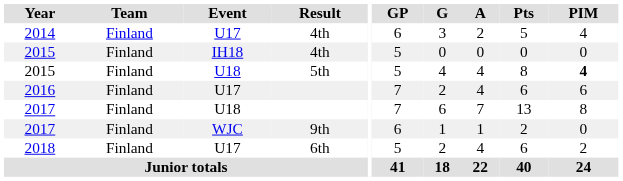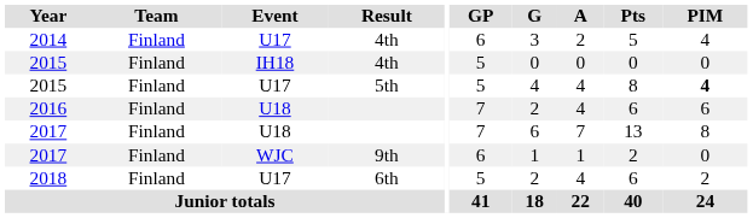2015 / 5th | Event: U18 -> U17
2016 | Event: U17 -> U18
